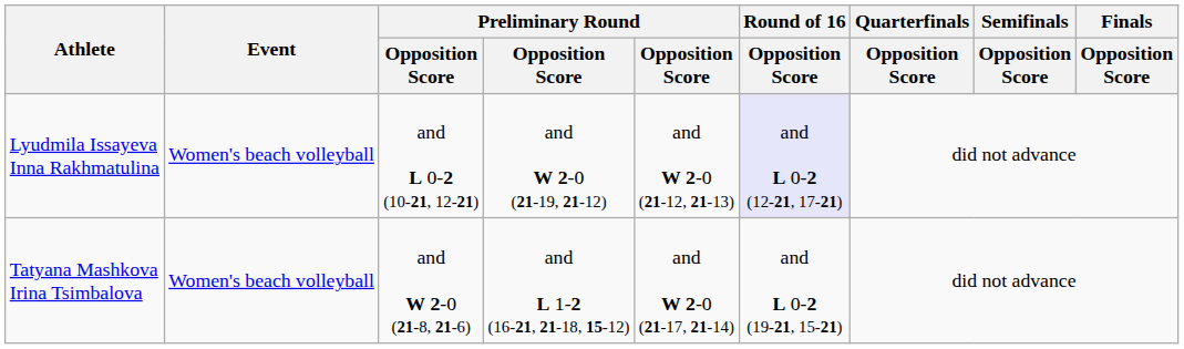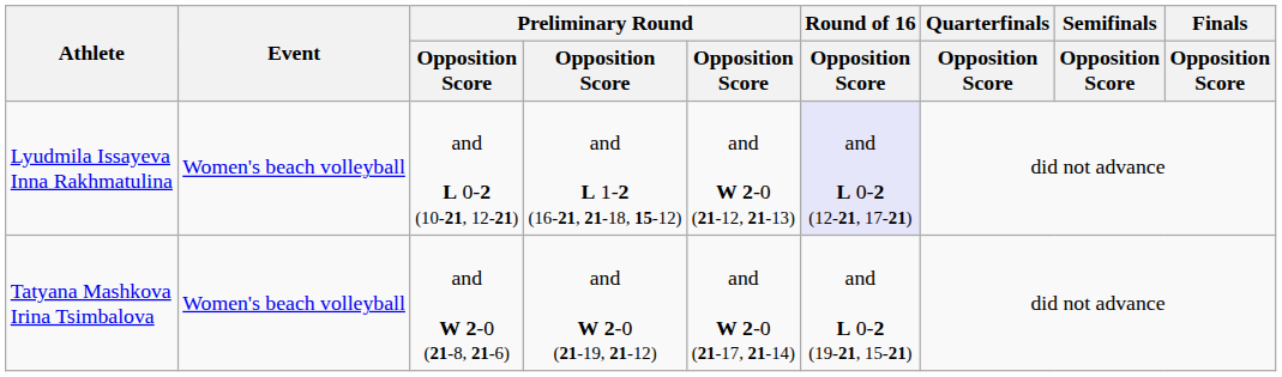Lyudmila Issayeva Inna Rakhmatulina | column 4: and W 2-0 (21-19, 21-12) -> and L 1-2 (16-21, 21-18, 15-12)
Tatyana Mashkova Irina Tsimbalova | column 4: and L 1-2 (16-21, 21-18, 15-12) -> and W 2-0 (21-19, 21-12)
